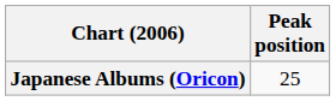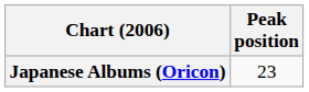Japanese Albums (Oricon) | Peak position: 25 -> 23
